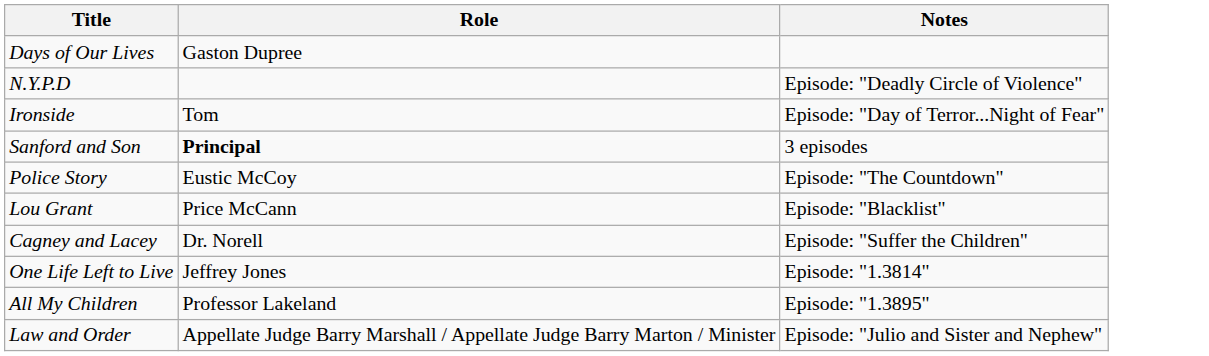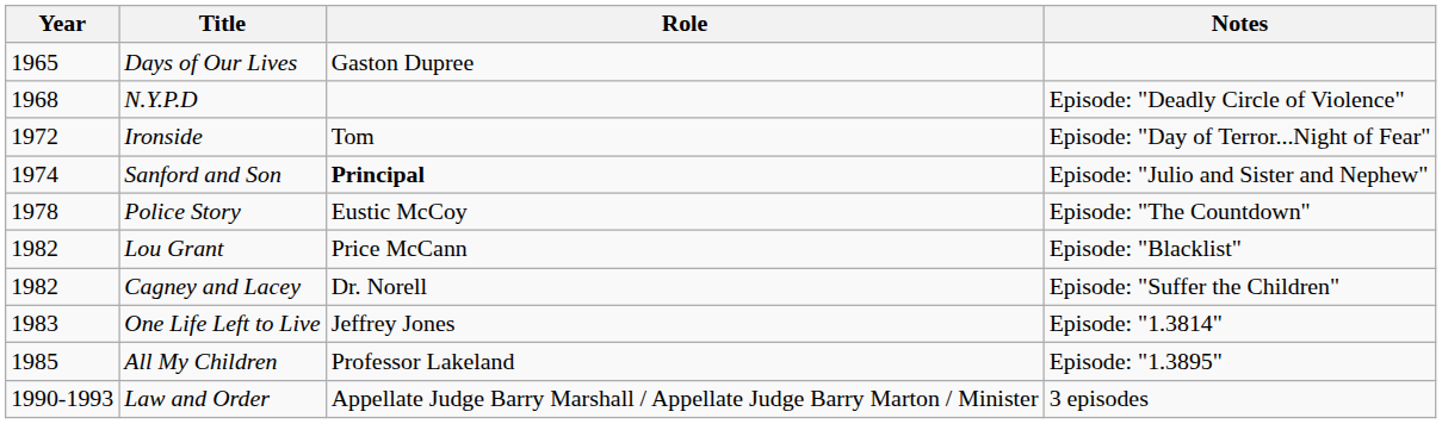+ column: Year | 1965 | 1968 | 1972 | 1974 | 1978 | 1982 | 1982 | 1983 | 1985 | 1990-1993
Sanford and Son | Notes: 3 episodes -> Episode: "Julio and Sister and Nephew"
Law and Order | Notes: Episode: "Julio and Sister and Nephew" -> 3 episodes
